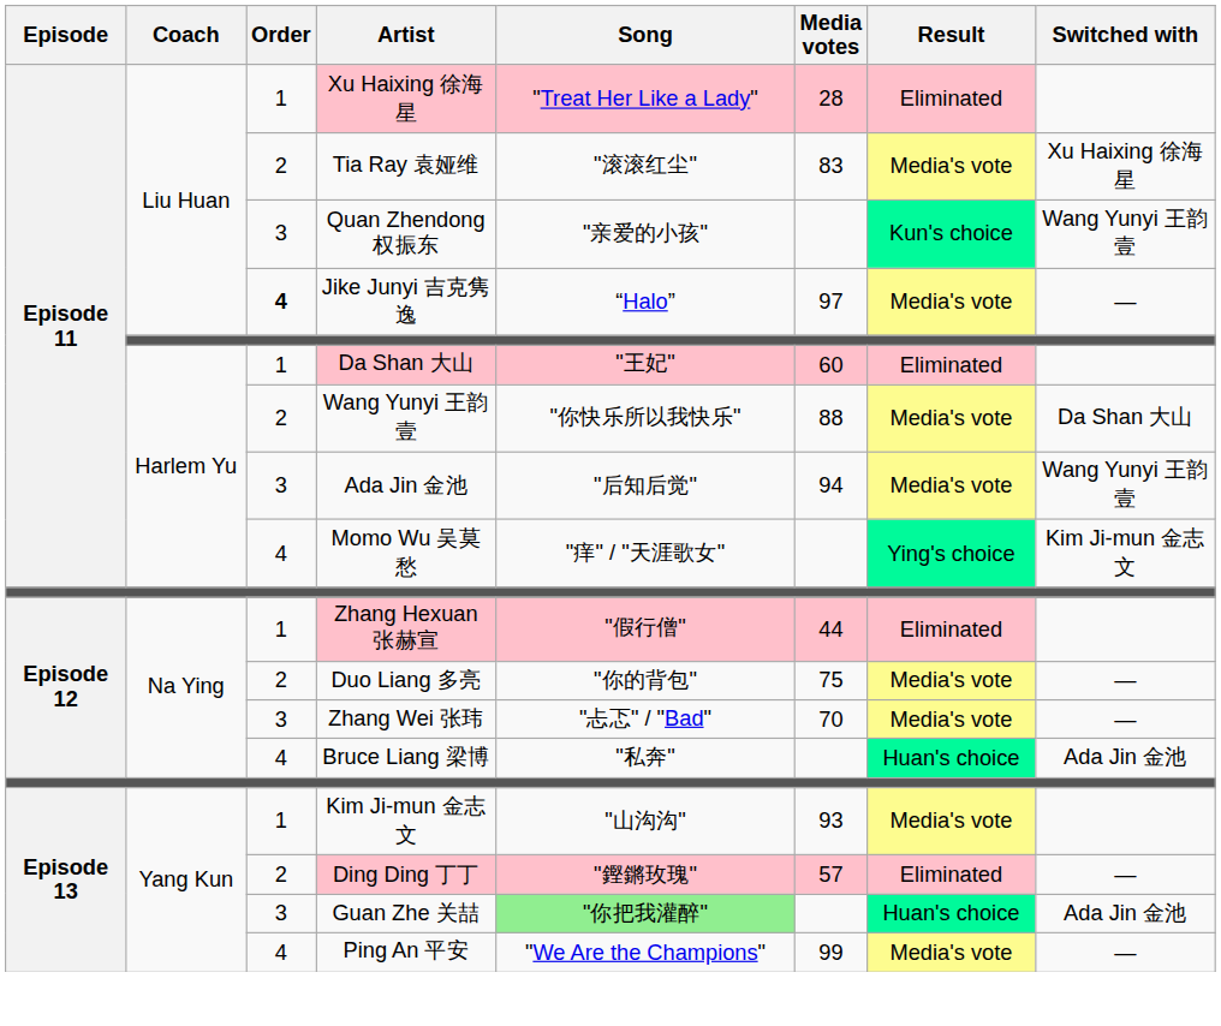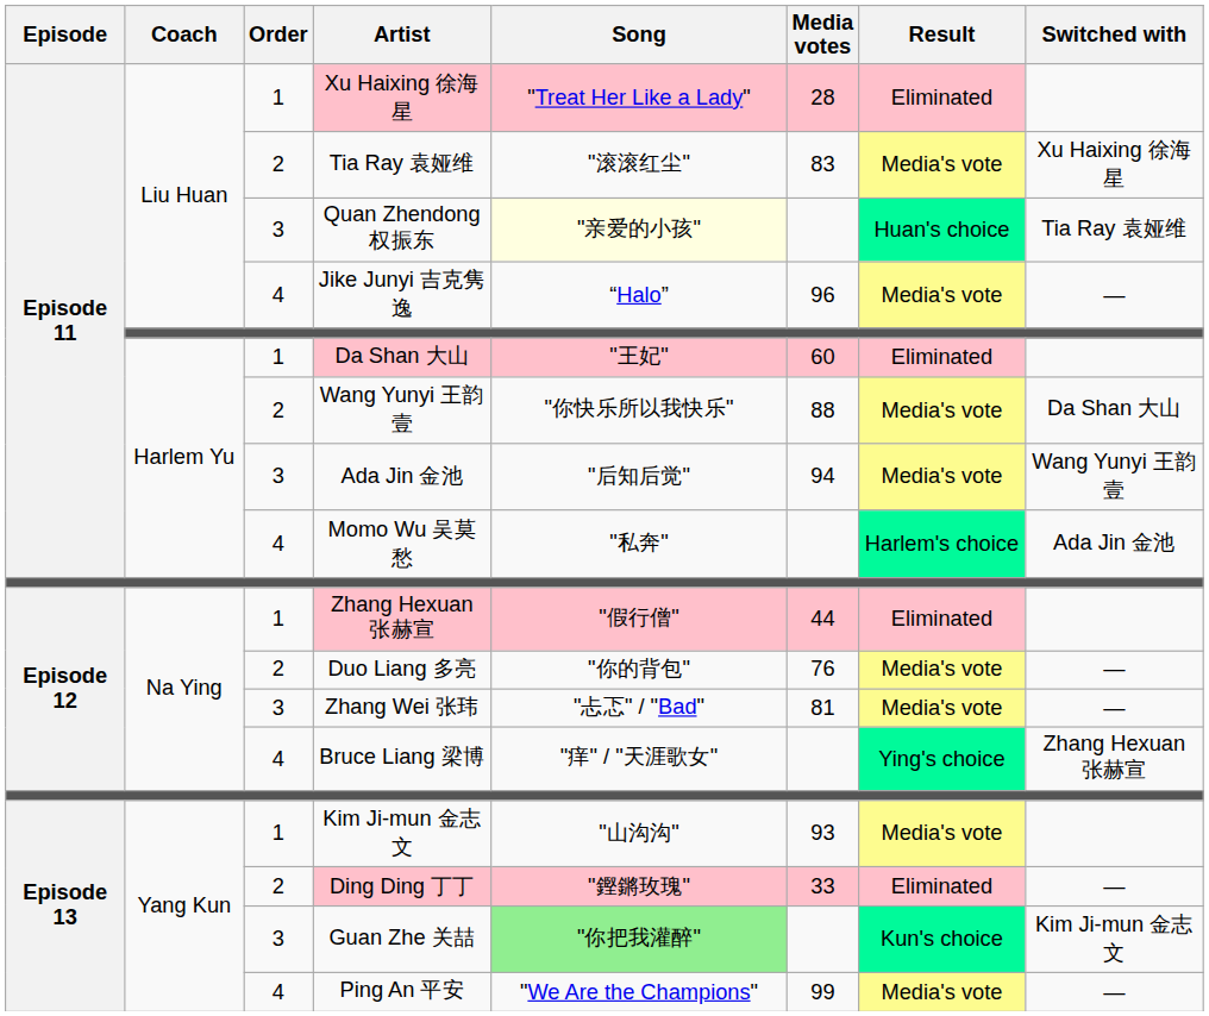Quan Zhendong 权振东 | Song: no background -> lightyellow background
Quan Zhendong 权振东 | Result: Kun's choice -> Huan's choice
Quan Zhendong 权振东 | Switched with: Wang Yunyi 王韵壹 -> Tia Ray 袁娅维
Jike Junyi 吉克隽逸 | Order: bold -> normal
Jike Junyi 吉克隽逸 | Media votes: 97 -> 96
Momo Wu 吴莫愁 | Song: "痒" / "天涯歌女" -> "私奔"
Momo Wu 吴莫愁 | Result: Ying's choice -> Harlem's choice
Momo Wu 吴莫愁 | Switched with: Kim Ji-mun 金志文 -> Ada Jin 金池
Duo Liang 多亮 | Media votes: 75 -> 76
Zhang Wei 张玮 | Media votes: 70 -> 81
Bruce Liang 梁博 | Song: "私奔" -> "痒" / "天涯歌女"
Bruce Liang 梁博 | Result: Huan's choice -> Ying's choice
Bruce Liang 梁博 | Switched with: Ada Jin 金池 -> Zhang Hexuan 张赫宣
Ding Ding 丁丁 | Media votes: 57 -> 33
Guan Zhe 关喆 | Result: Huan's choice -> Kun's choice
Guan Zhe 关喆 | Switched with: Ada Jin 金池 -> Kim Ji-mun 金志文
